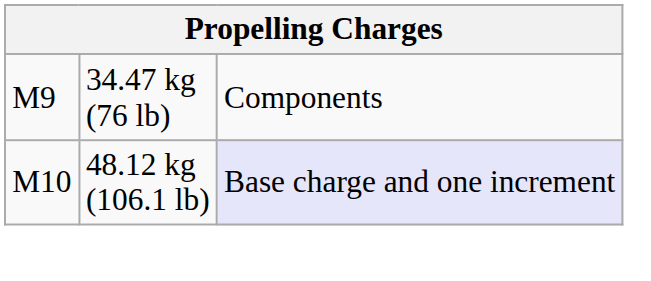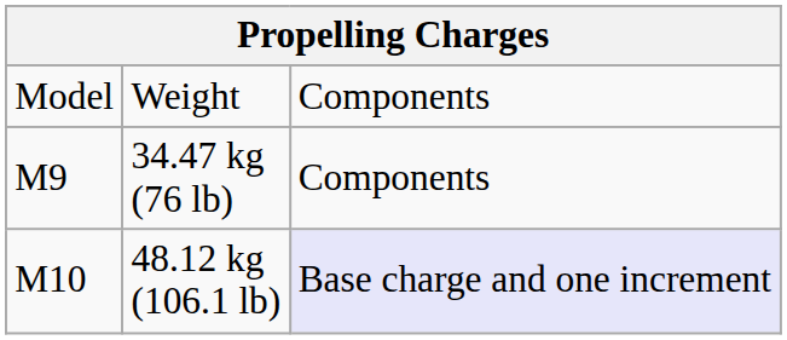+ row: Model | Weight | Components
